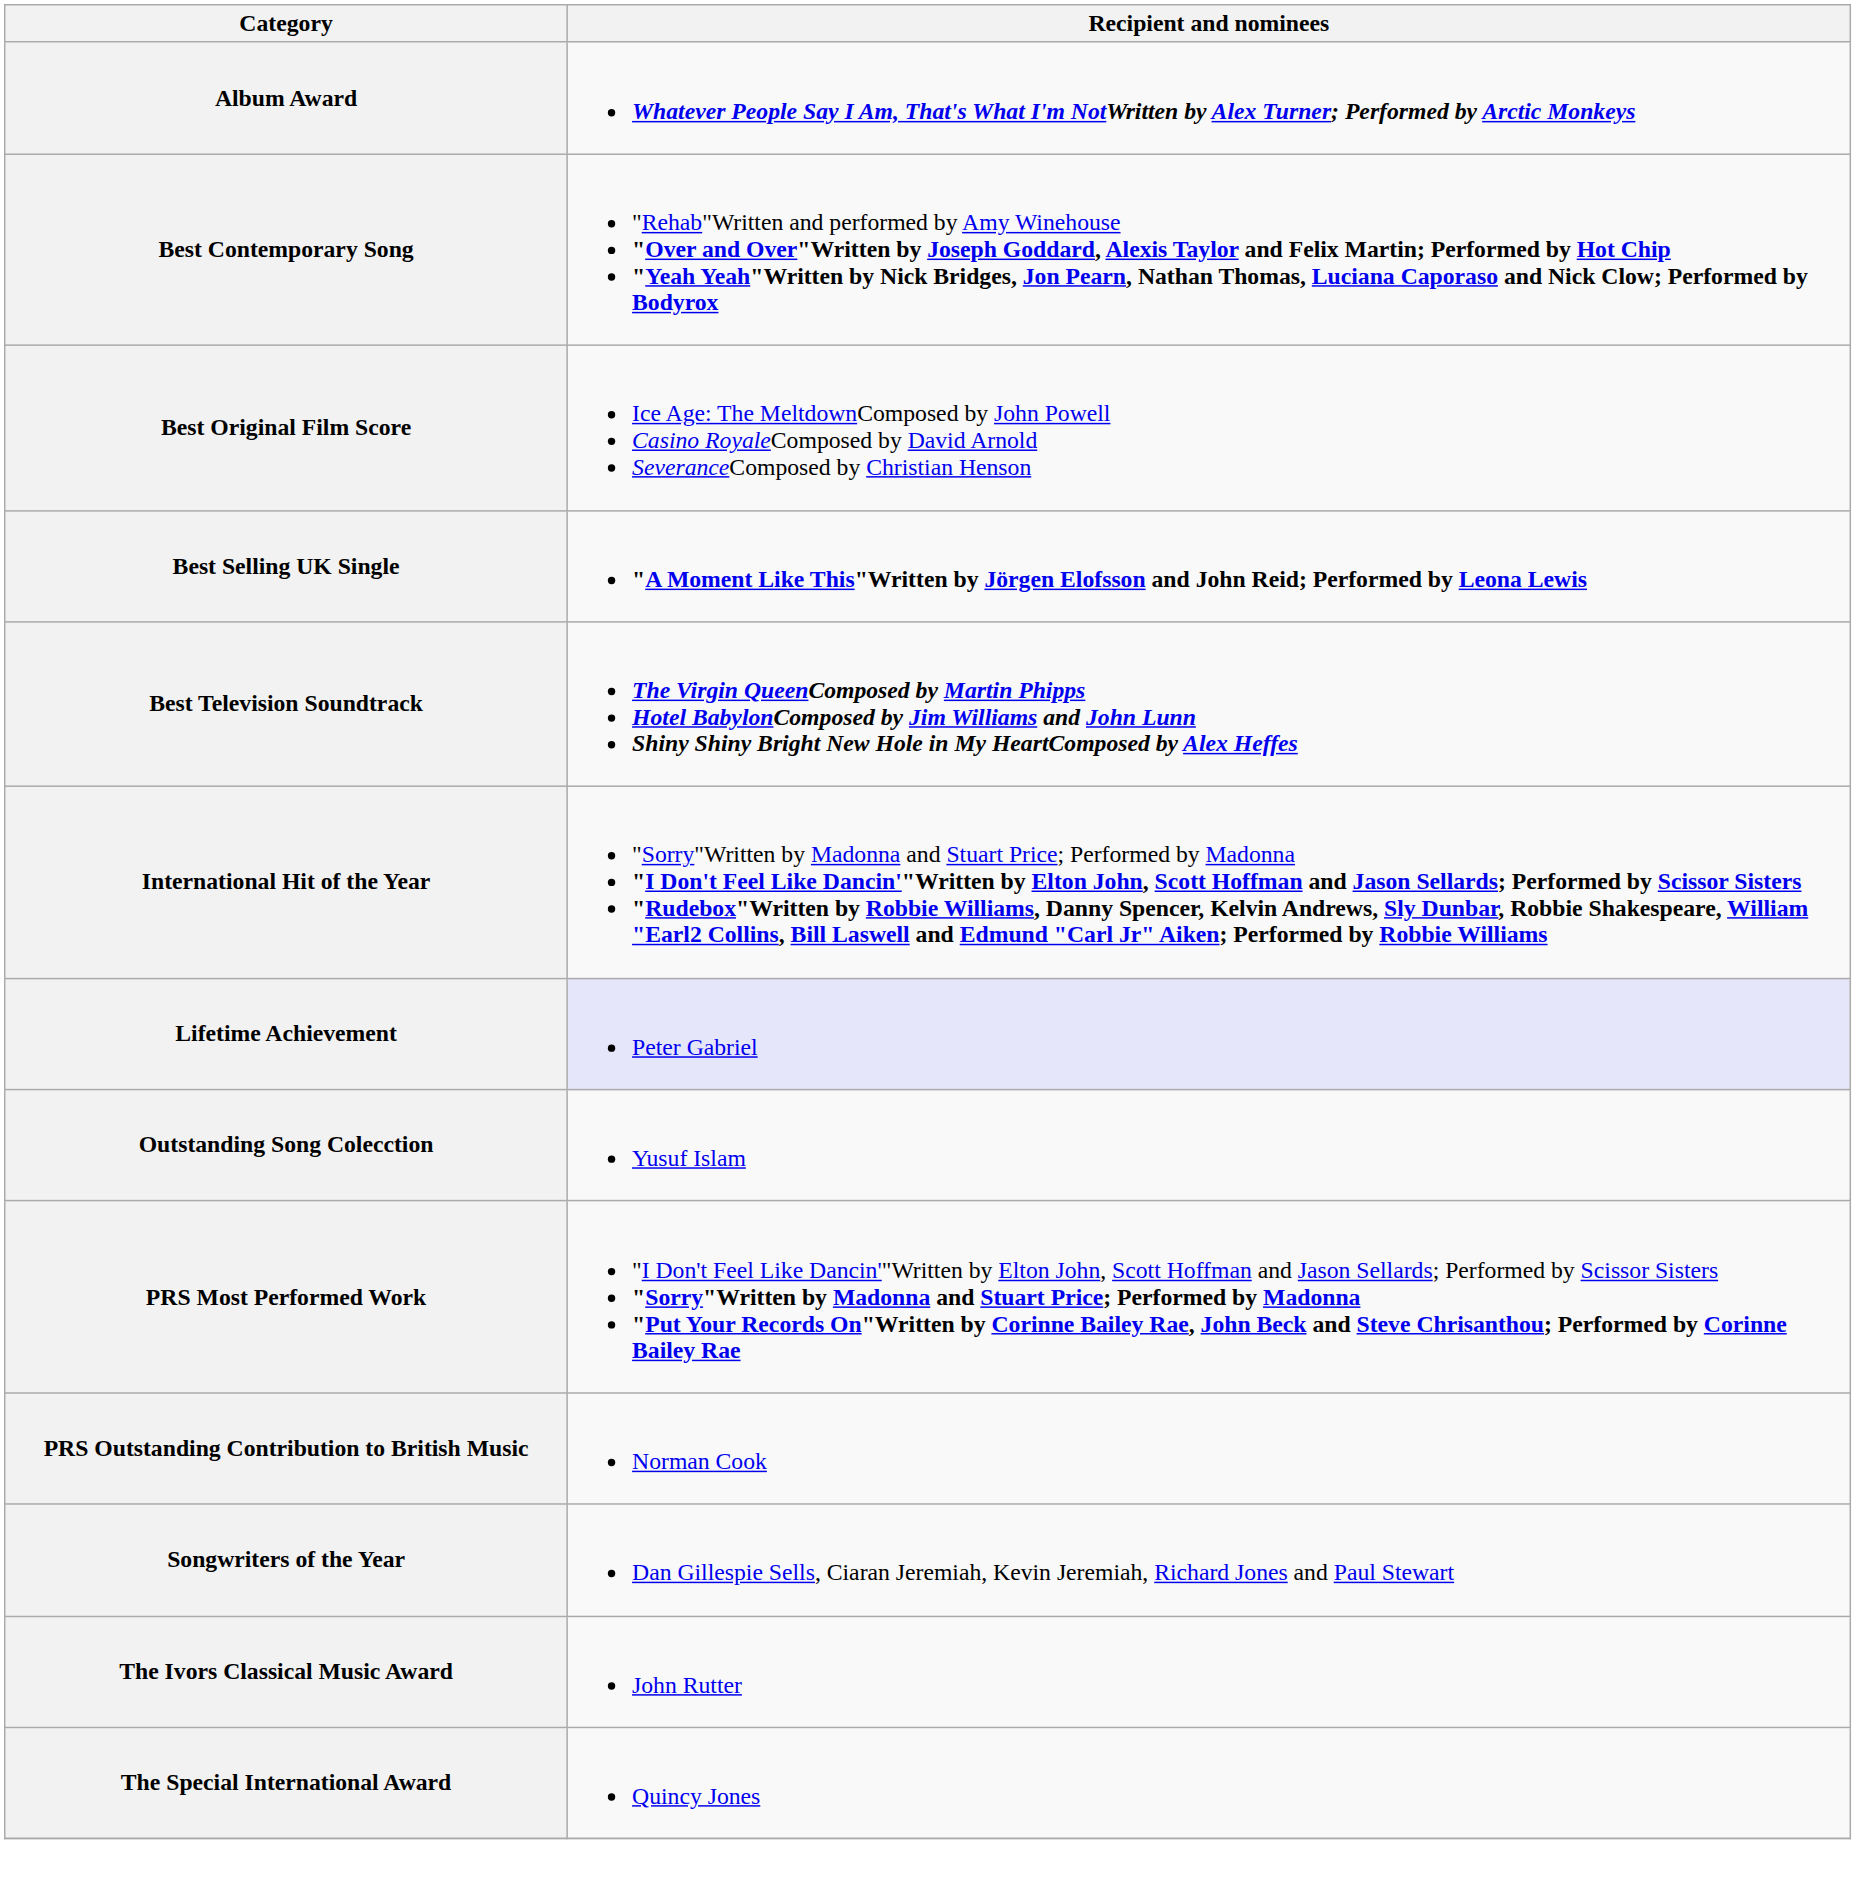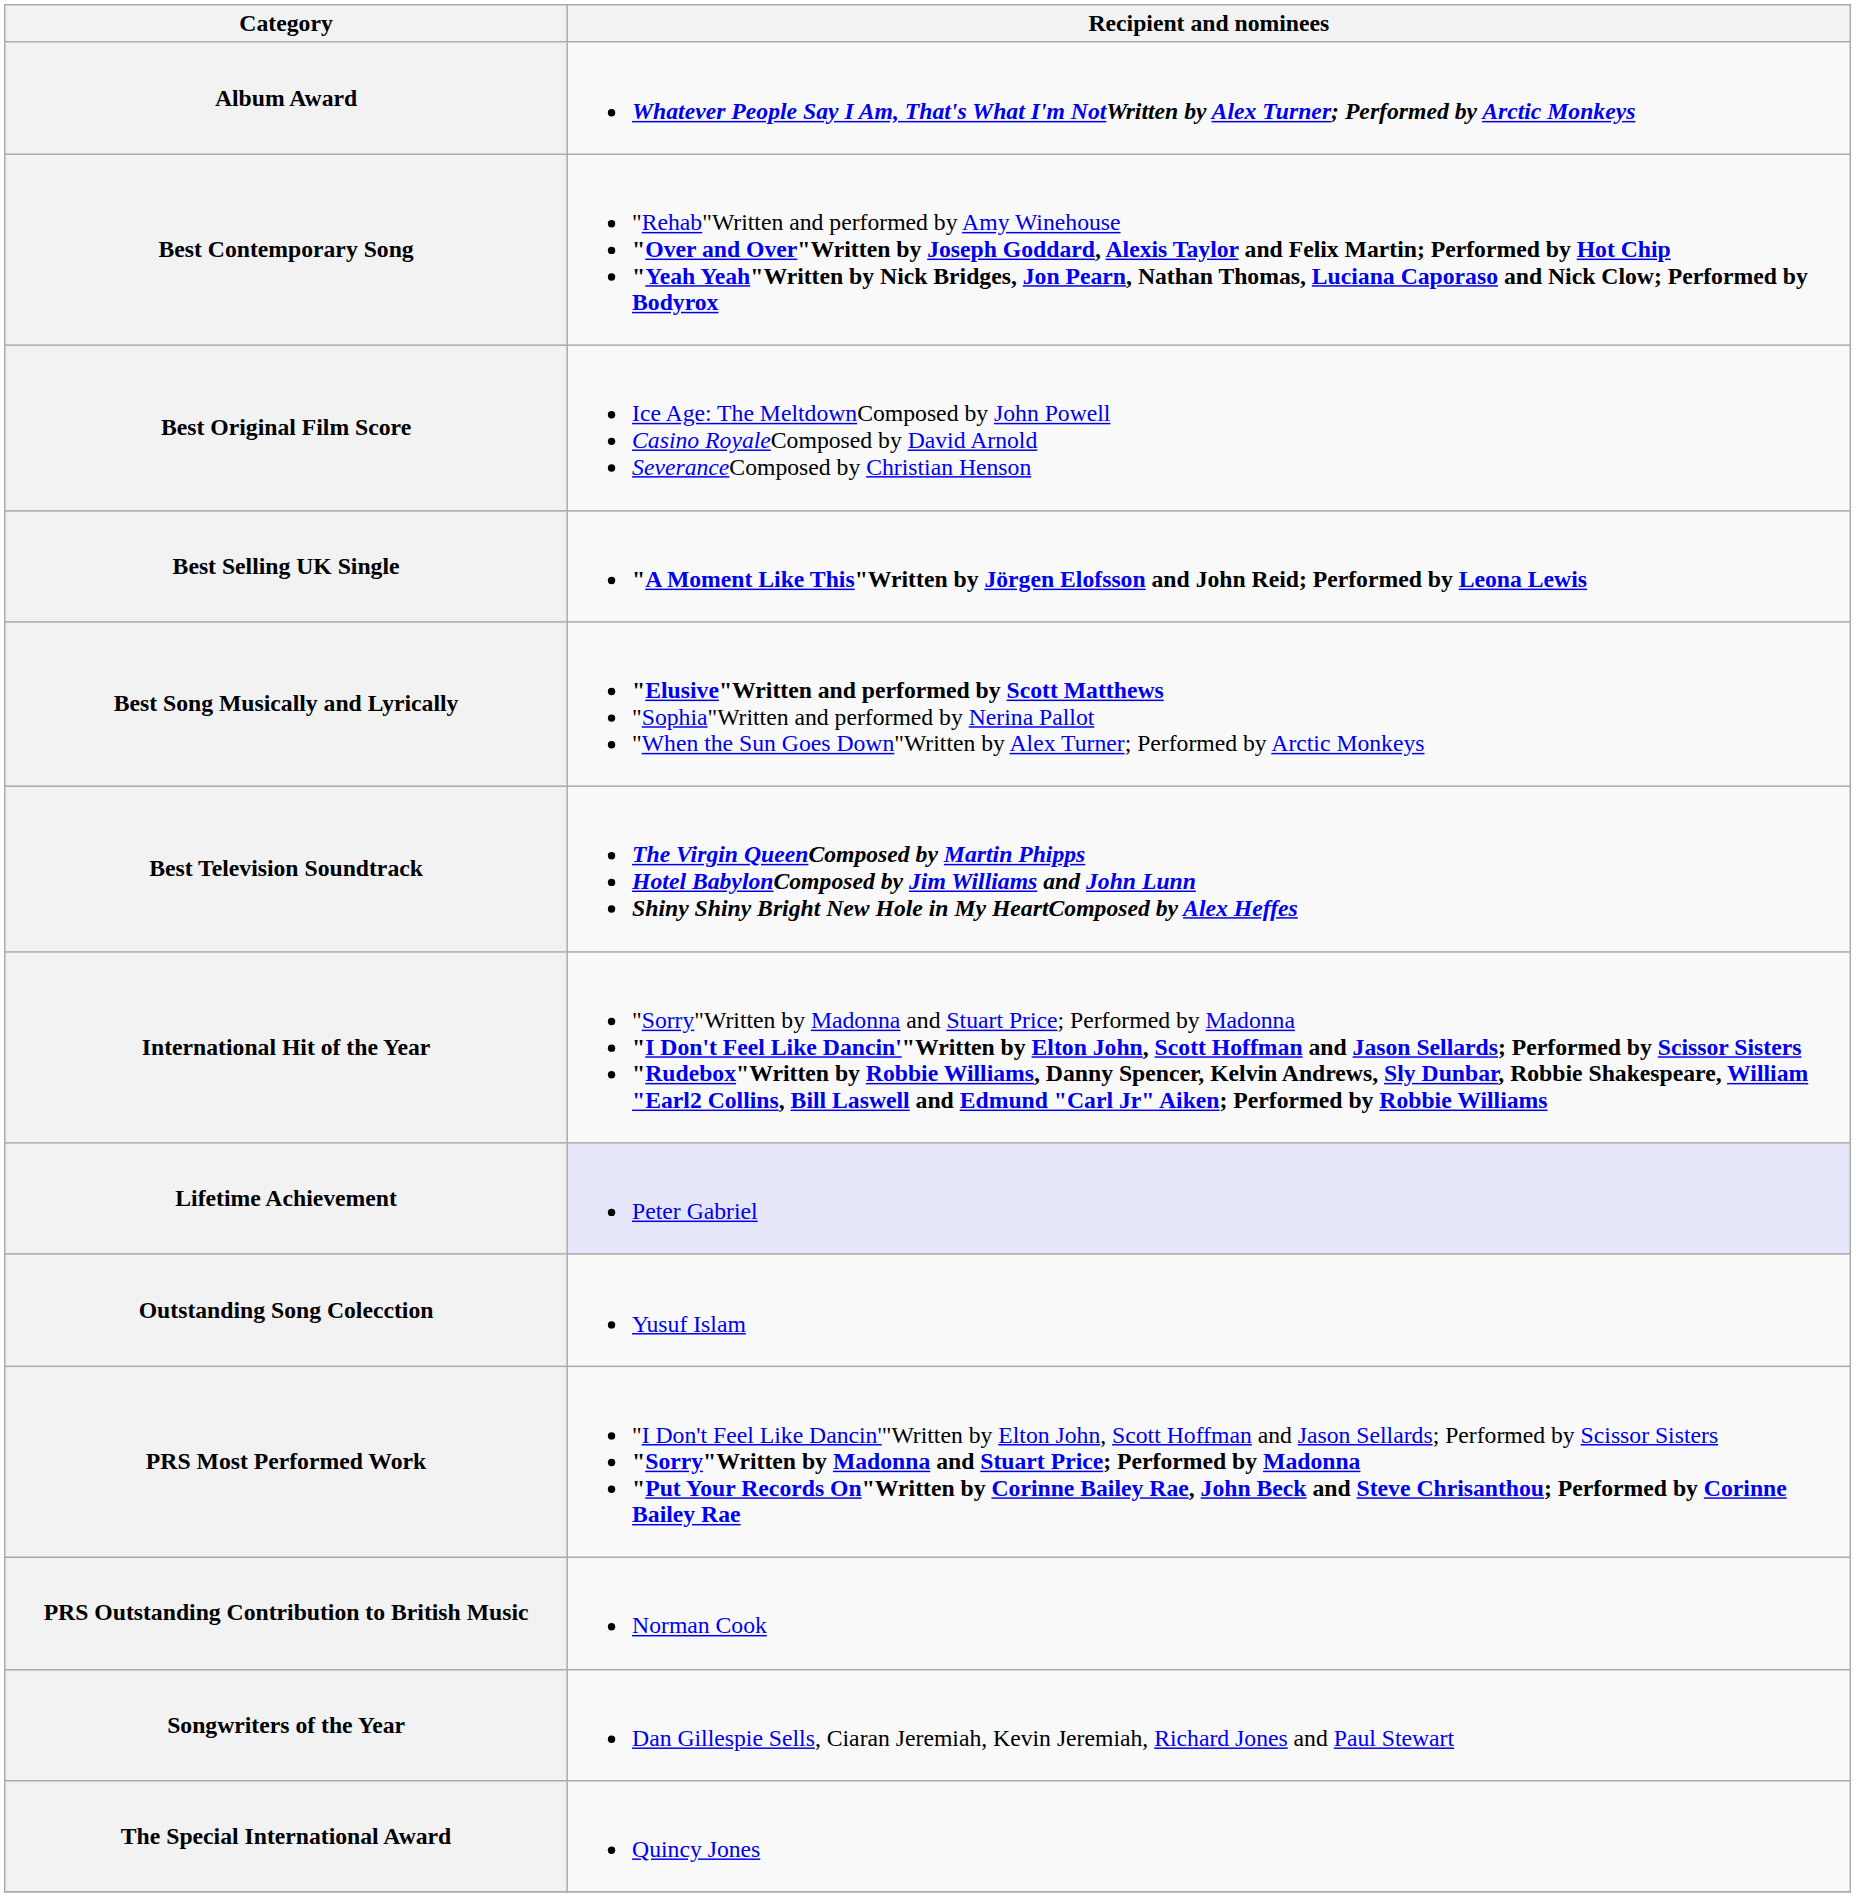+ row: Best Song Musically and Lyrically | "Elusive"Written and performed by Scott Matthews "Sophia"Written and performed by Nerina Pallot "When the Sun Goes Down"Written by Alex Turner; Performed by Arctic Monkeys
- row: The Ivors Classical Music Award | John Rutter
